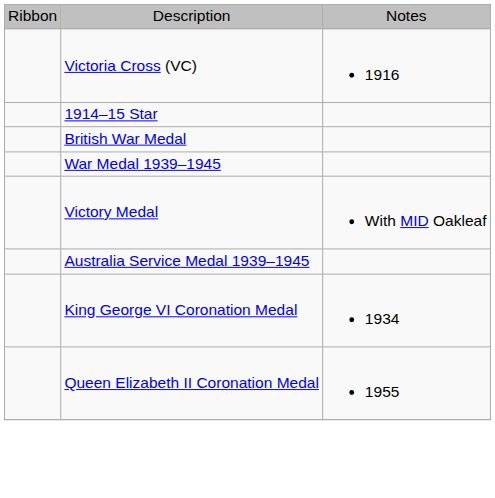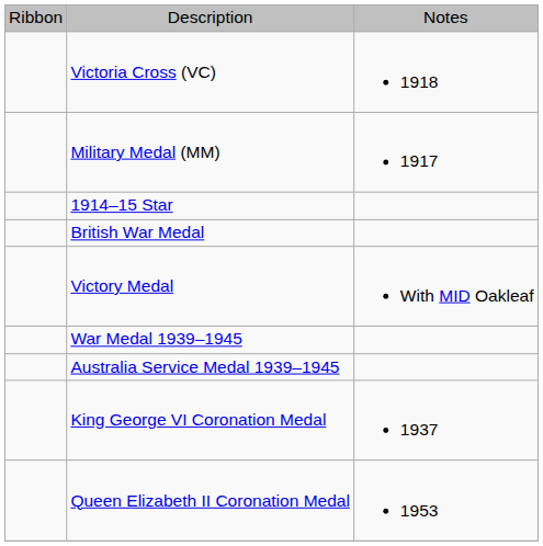Victoria Cross (VC) | column 3: 1916 -> 1918
+ row: Military Medal (MM) | 1917
rows swapped: Victory Medal <-> War Medal 1939–1945
King George VI Coronation Medal | column 3: 1934 -> 1937
Queen Elizabeth II Coronation Medal | column 3: 1955 -> 1953
